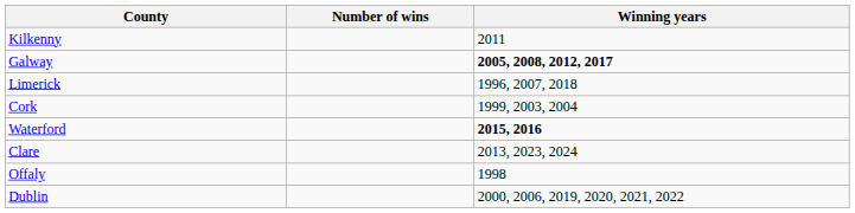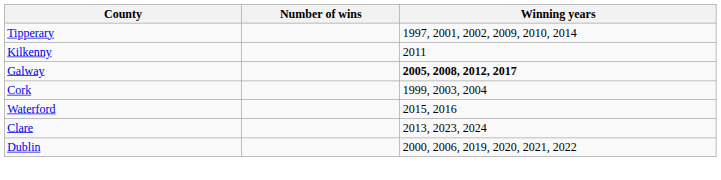+ row: Tipperary | 1997, 2001, 2002, 2009, 2010, 2014
- row: Limerick | 1996, 2007, 2018
Waterford | Winning years: bold -> normal
- row: Offaly | 1998
